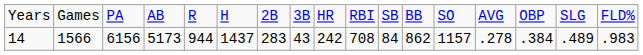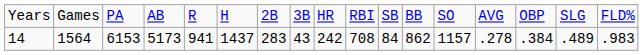14 | column 2: 1566 -> 1564
14 | column 3: 6156 -> 6153
14 | column 5: 944 -> 941
